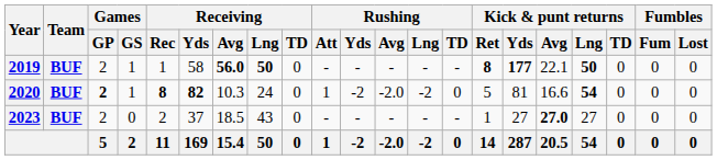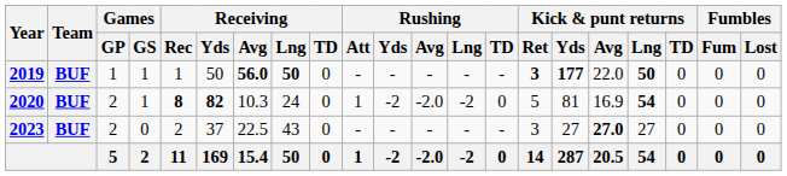2019 | Games / GP: 2 -> 1
2019 | Receiving / Yds: 58 -> 50
2019 | Kick & punt returns / Ret: 8 -> 3
2019 | Kick & punt returns / Avg: 22.1 -> 22.0
2020 | Games / GP: bold -> normal
2020 | Kick & punt returns / Avg: 16.6 -> 16.9
2023 | Receiving / Avg: 18.5 -> 22.5
2023 | Kick & punt returns / Ret: 1 -> 3
